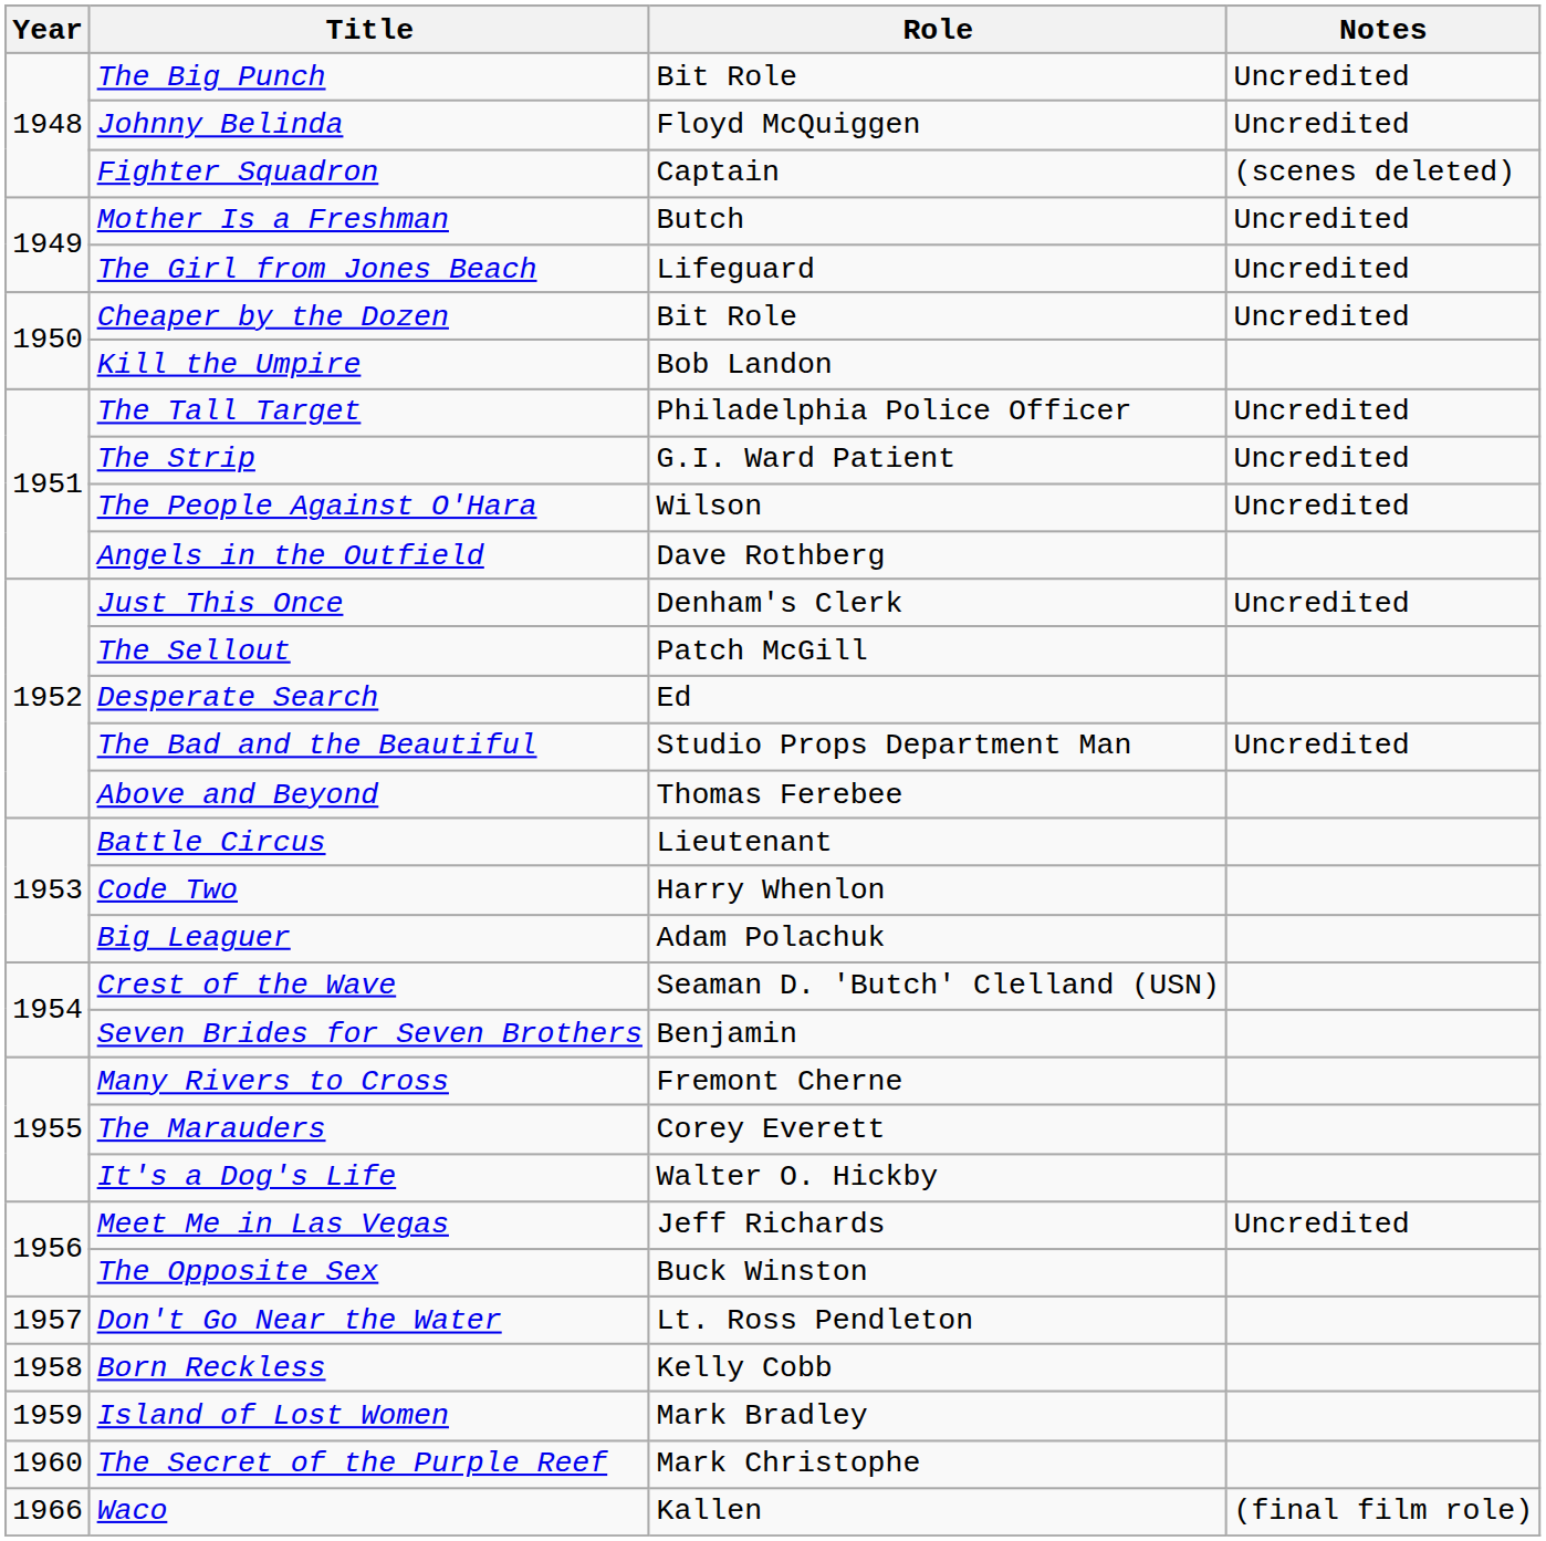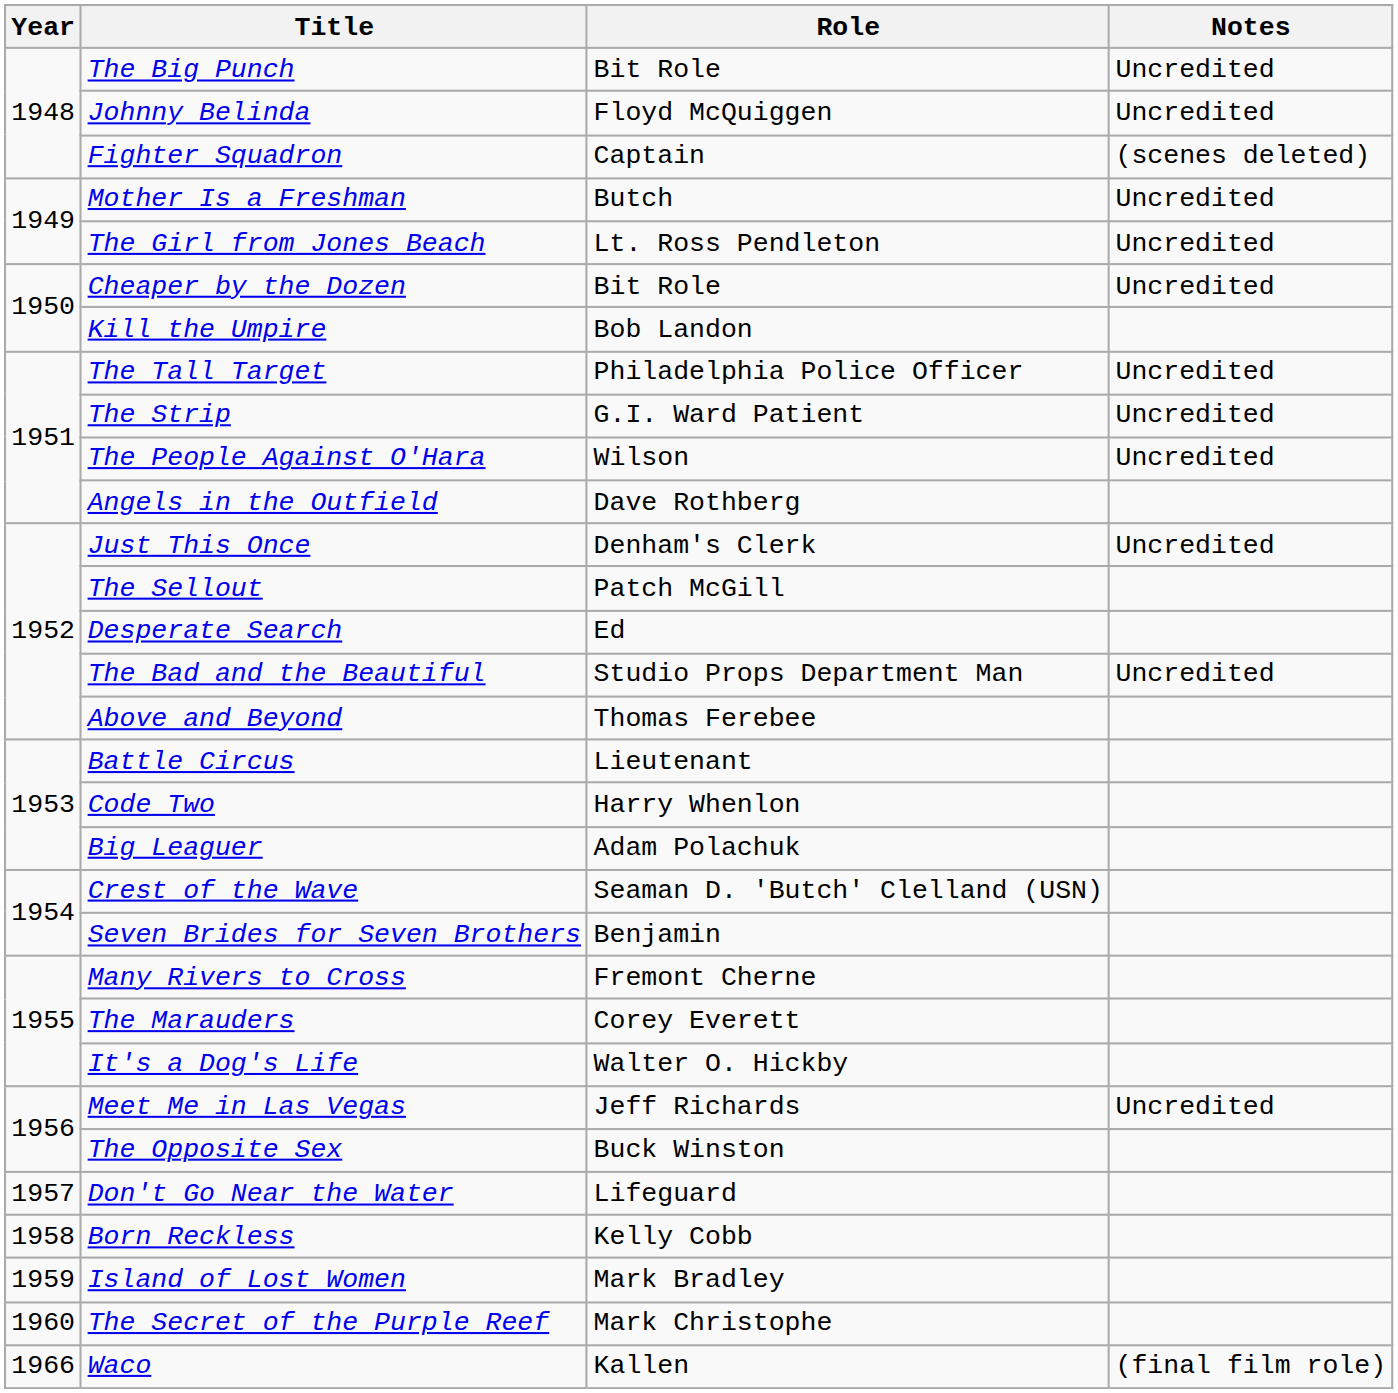The Girl from Jones Beach | Role: Lifeguard -> Lt. Ross Pendleton
Don't Go Near the Water | Role: Lt. Ross Pendleton -> Lifeguard
